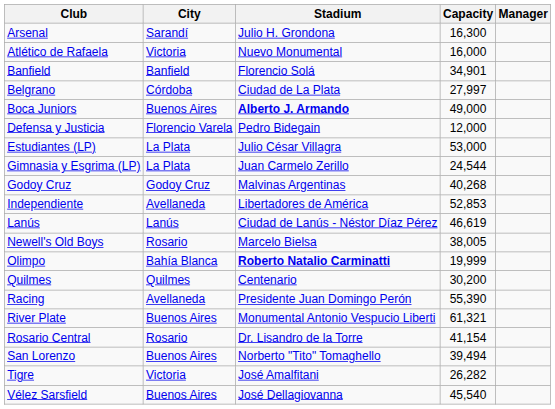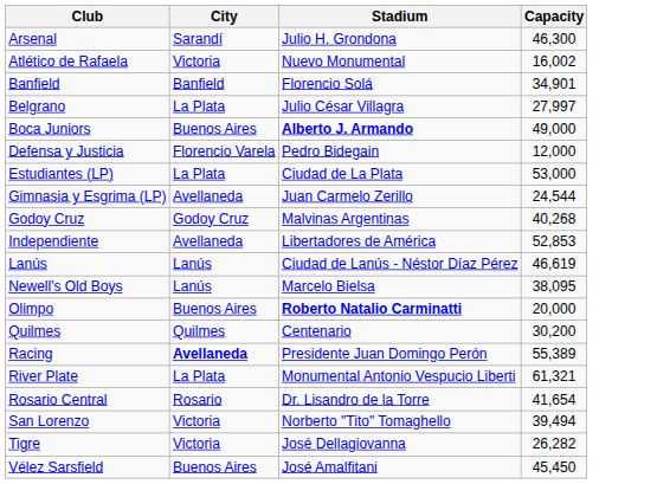- column: Manager
Arsenal | Capacity: 16,300 -> 46,300
Atlético de Rafaela | Capacity: 16,000 -> 16,002
Belgrano | City: Córdoba -> La Plata
Belgrano | Stadium: Ciudad de La Plata -> Julio César Villagra
Estudiantes (LP) | Stadium: Julio César Villagra -> Ciudad de La Plata
Gimnasia y Esgrima (LP) | City: La Plata -> Avellaneda
Newell's Old Boys | City: Rosario -> Lanús
Newell's Old Boys | Capacity: 38,005 -> 38,095
Olimpo | City: Bahía Blanca -> Buenos Aires
Olimpo | Capacity: 19,999 -> 20,000
Racing | City: normal -> bold
Racing | Capacity: 55,390 -> 55,389
River Plate | City: Buenos Aires -> La Plata
Rosario Central | Capacity: 41,154 -> 41,654
San Lorenzo | City: Buenos Aires -> Victoria
Tigre | Stadium: José Amalfitani -> José Dellagiovanna
Vélez Sarsfield | Stadium: José Dellagiovanna -> José Amalfitani
Vélez Sarsfield | Capacity: 45,540 -> 45,450
